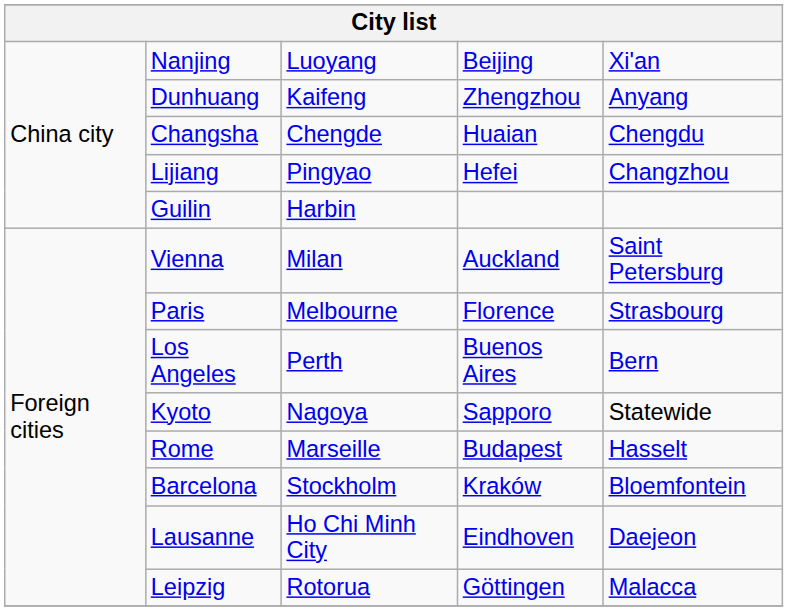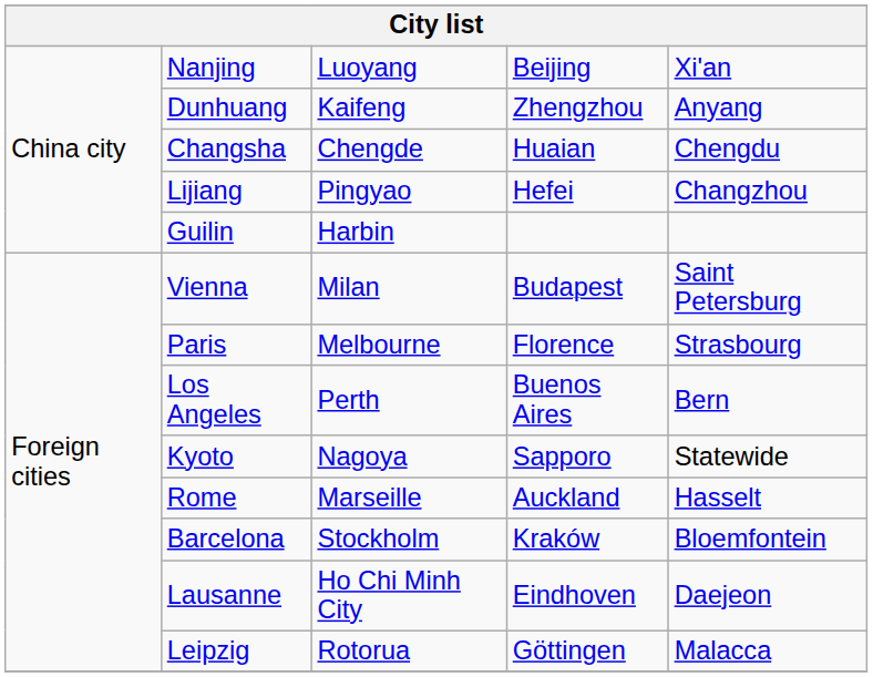Vienna | column 4: Auckland -> Budapest
Rome | column 4: Budapest -> Auckland
